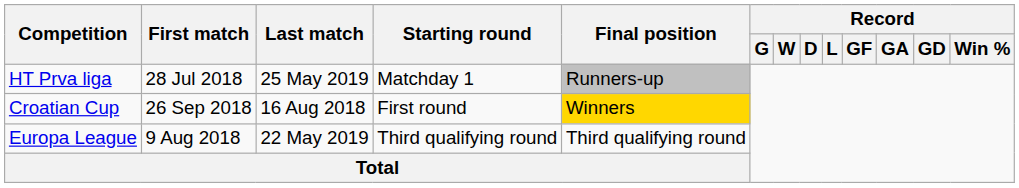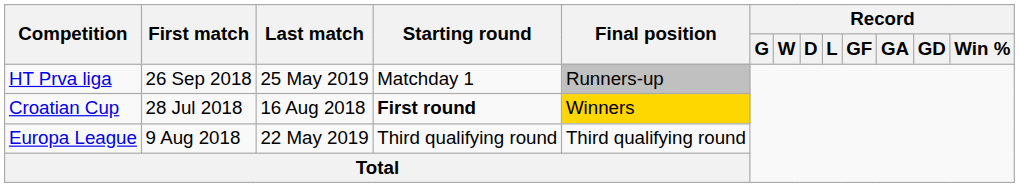HT Prva liga | First match: 28 Jul 2018 -> 26 Sep 2018
Croatian Cup | First match: 26 Sep 2018 -> 28 Jul 2018
Croatian Cup | Starting round: normal -> bold
